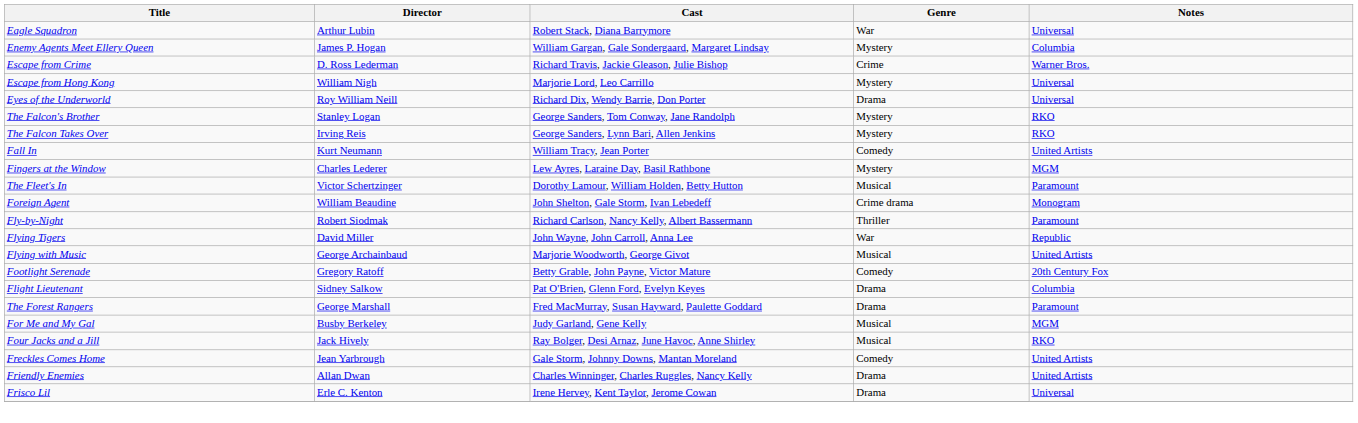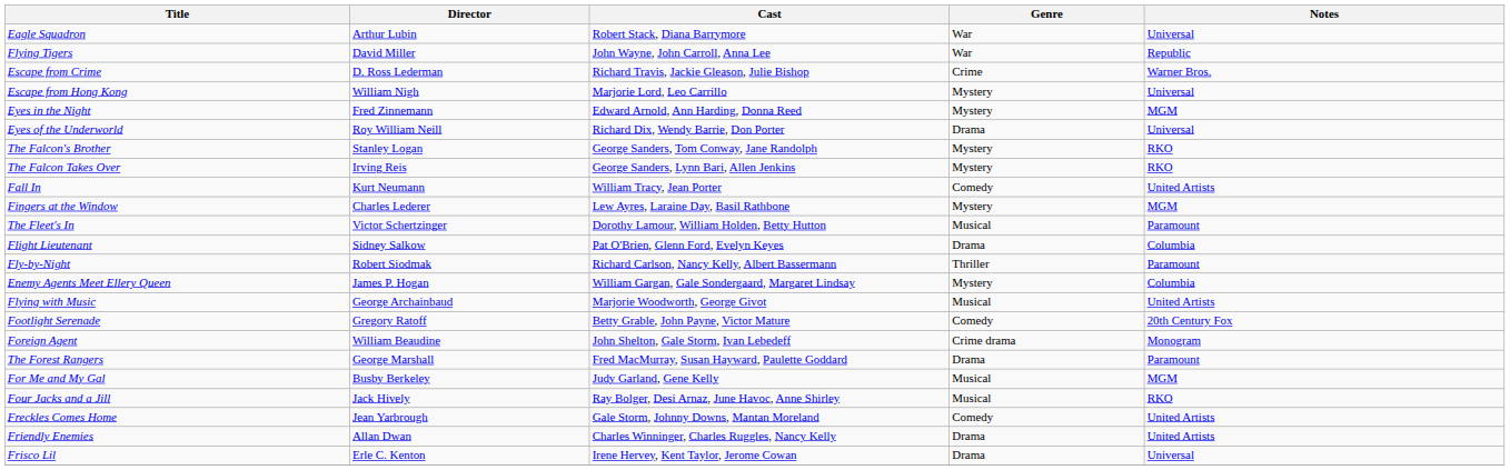rows swapped: Enemy Agents Meet Ellery Queen <-> Flying Tigers
+ row: Eyes in the Night | Fred Zinnemann | Edward Arnold, Ann Harding, Donna Reed | Mystery | MGM
rows swapped: Flight Lieutenant <-> Foreign Agent
